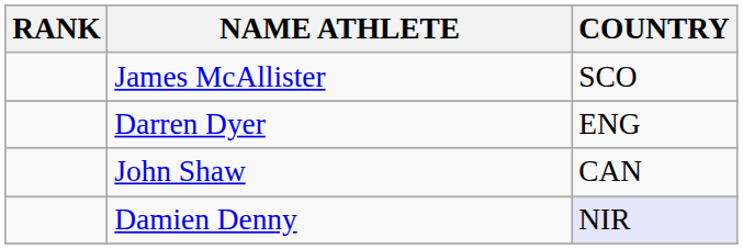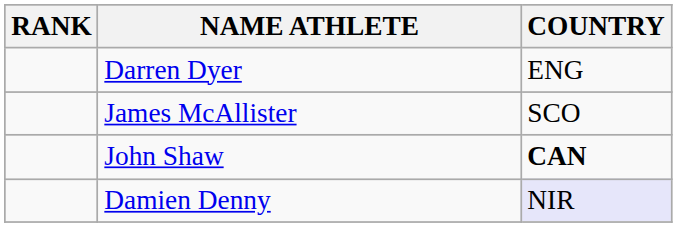rows swapped: Darren Dyer <-> James McAllister
John Shaw | COUNTRY: normal -> bold
